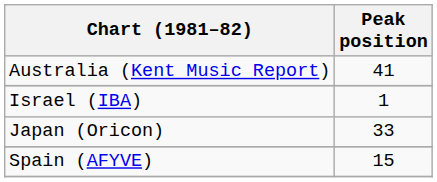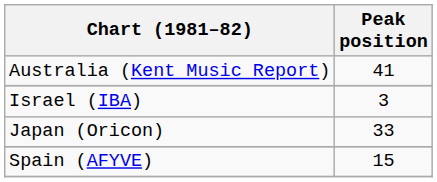Israel (IBA) | Peak position: 1 -> 3
